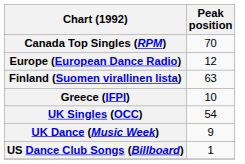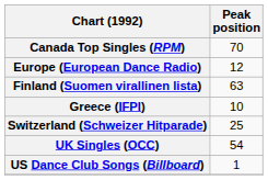+ row: Switzerland (Schweizer Hitparade) | 25
- row: UK Dance (Music Week) | 9
